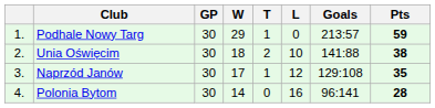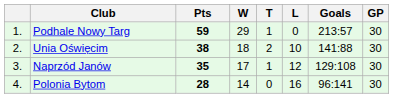columns swapped: GP <-> Pts
